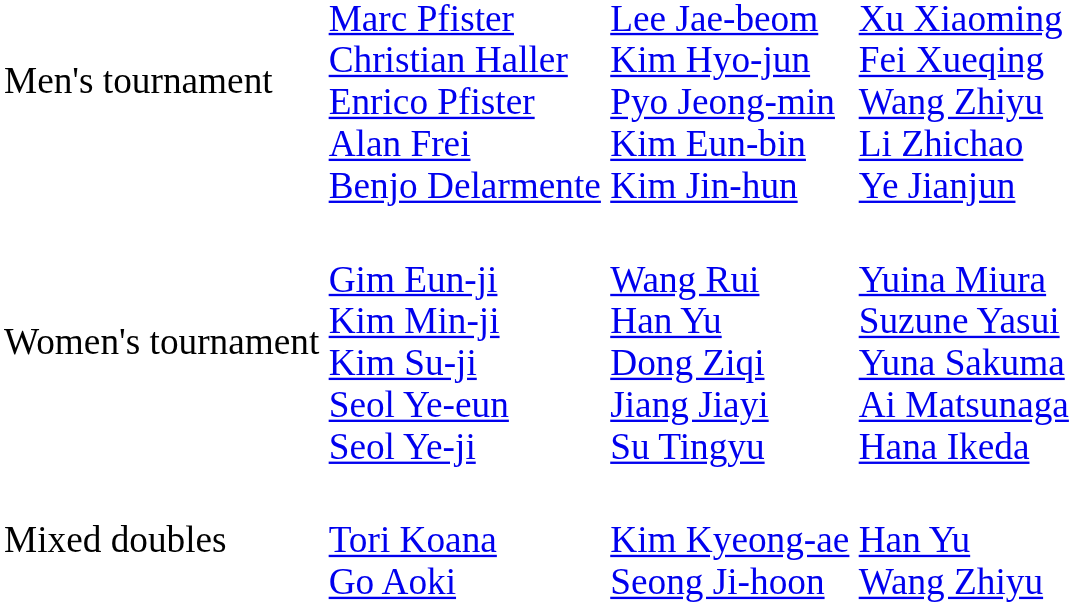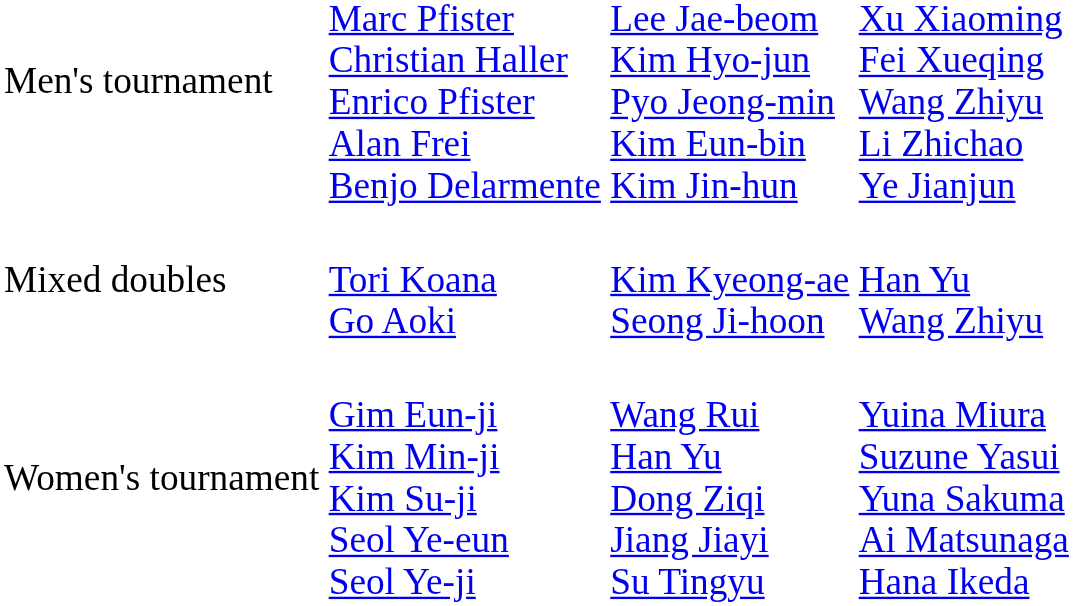rows swapped: Women's tournament <-> Mixed doubles
